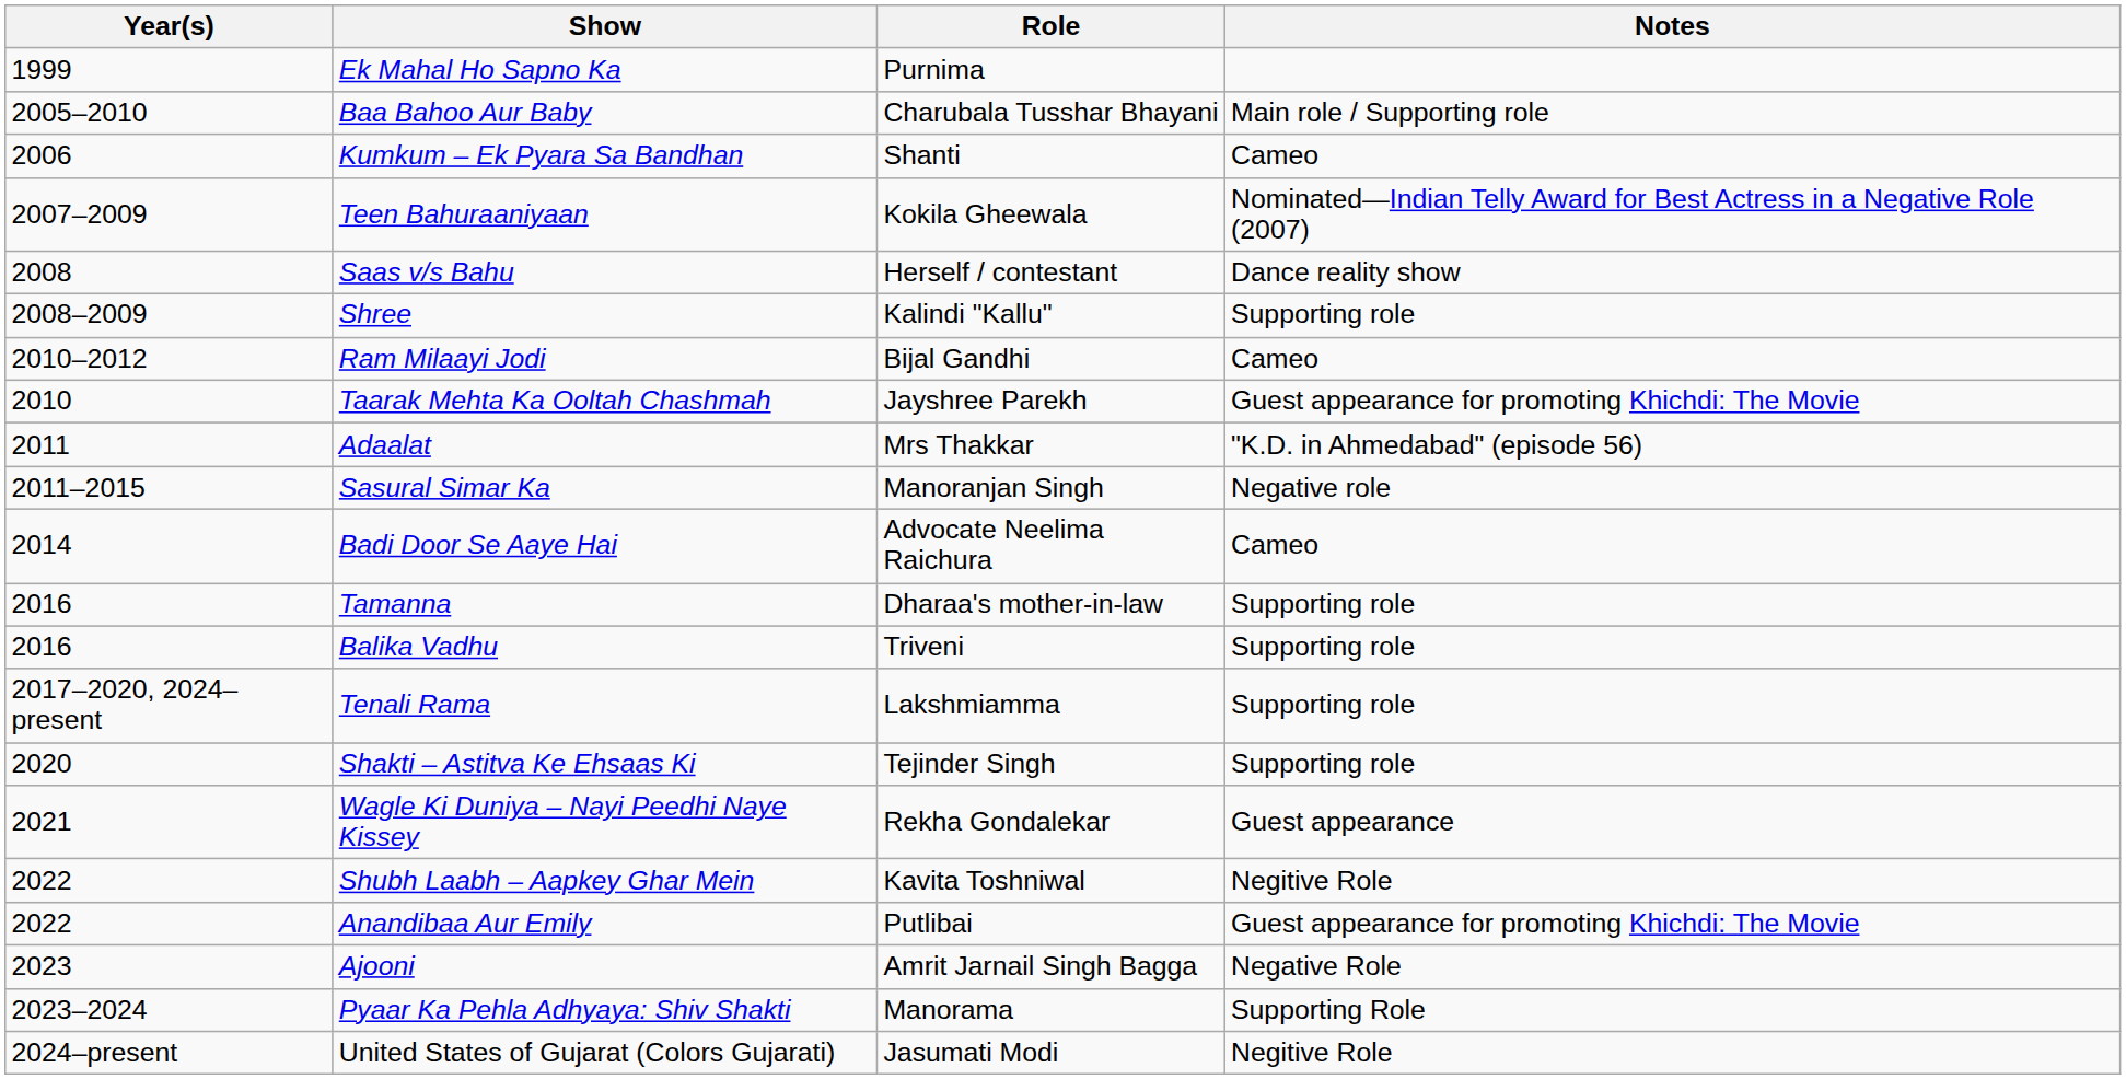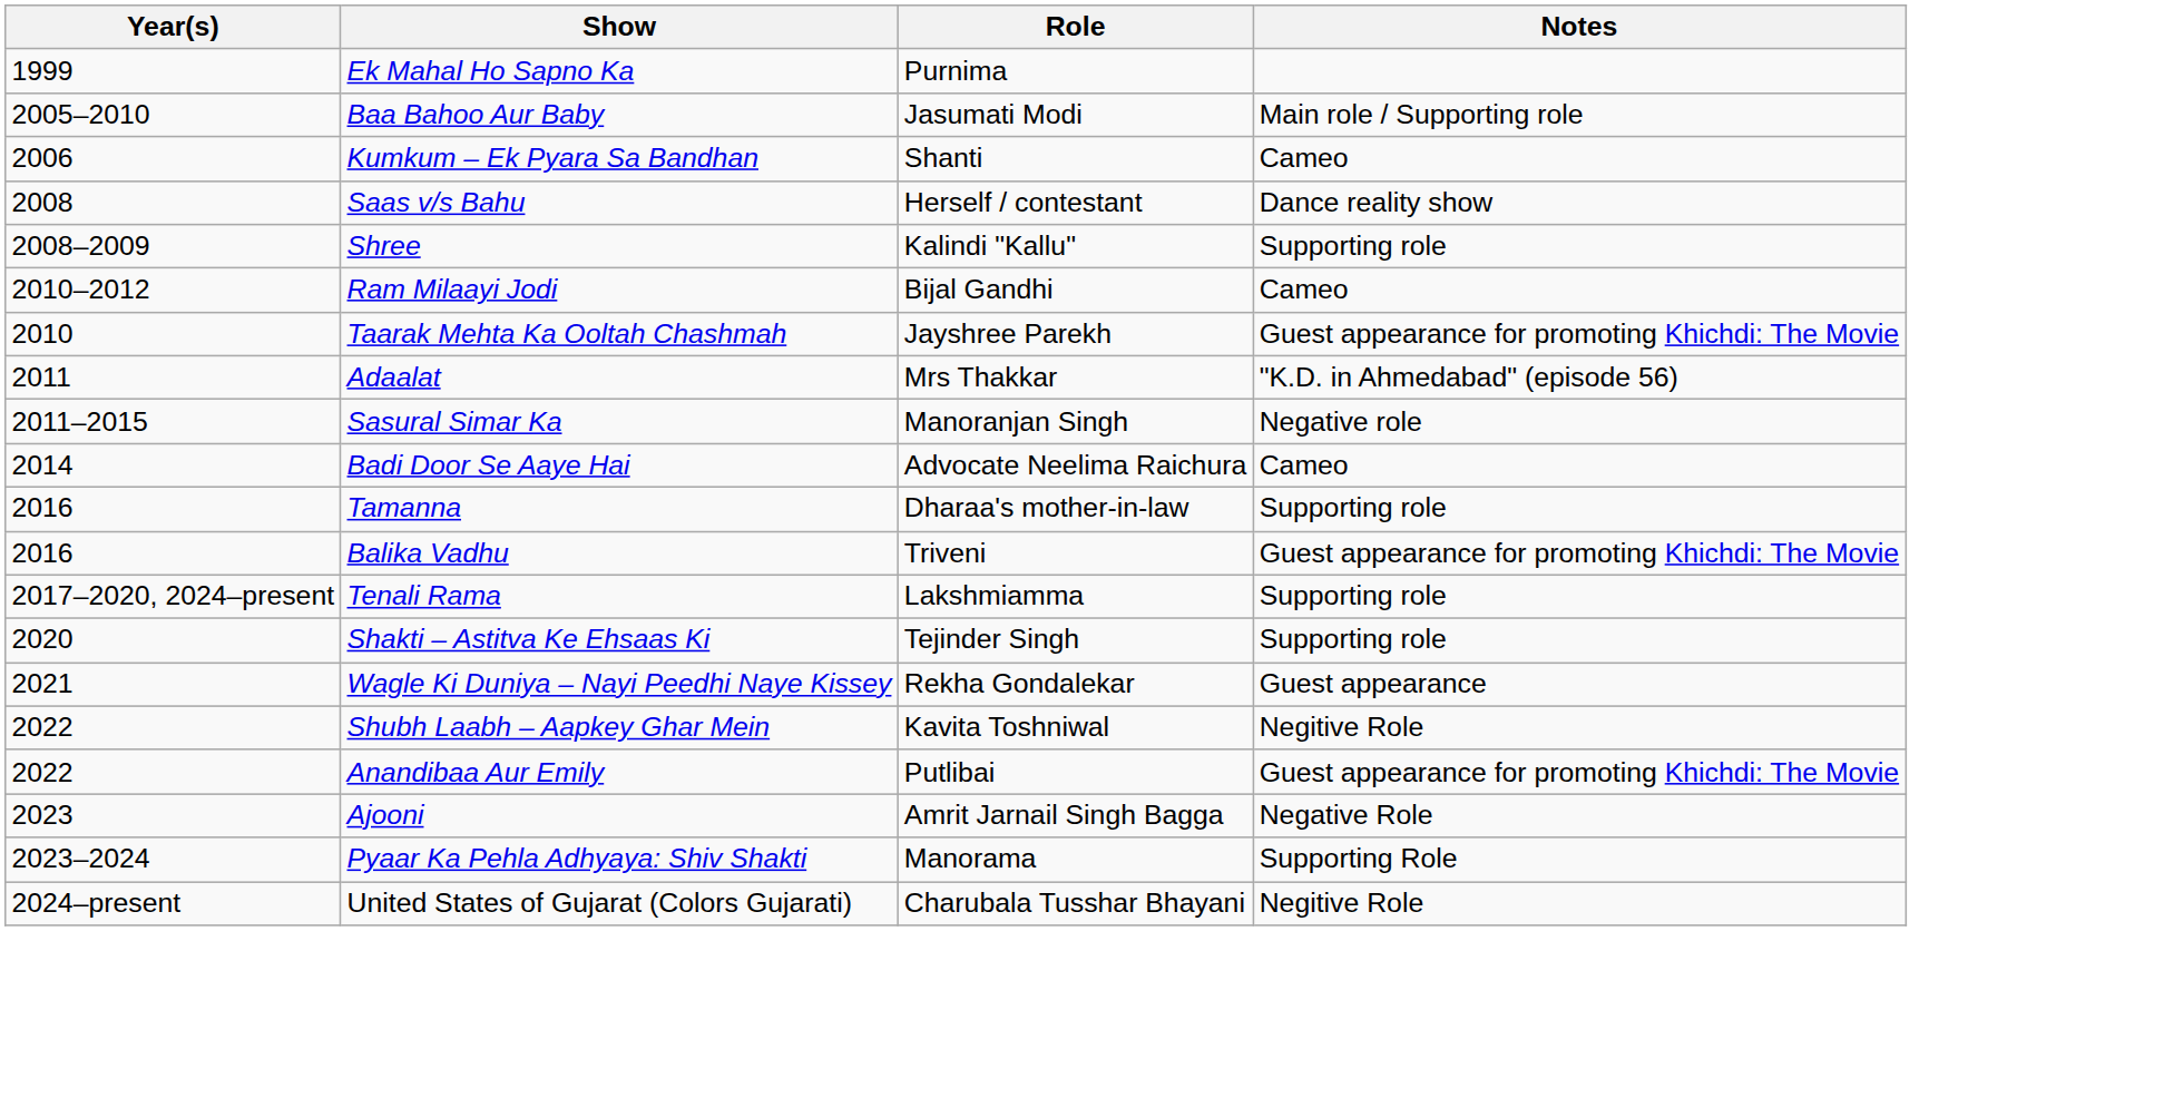Baa Bahoo Aur Baby | Role: Charubala Tusshar Bhayani -> Jasumati Modi
- row: 2007–2009 | Teen Bahuraaniyaan | Kokila Gheewala | Nominated—Indian Telly Award for Best Actress in a Negative Role (2007)
Balika Vadhu | Notes: Supporting role -> Guest appearance for promoting Khichdi: The Movie
United States of Gujarat (Colors Gujarati) | Role: Jasumati Modi -> Charubala Tusshar Bhayani
